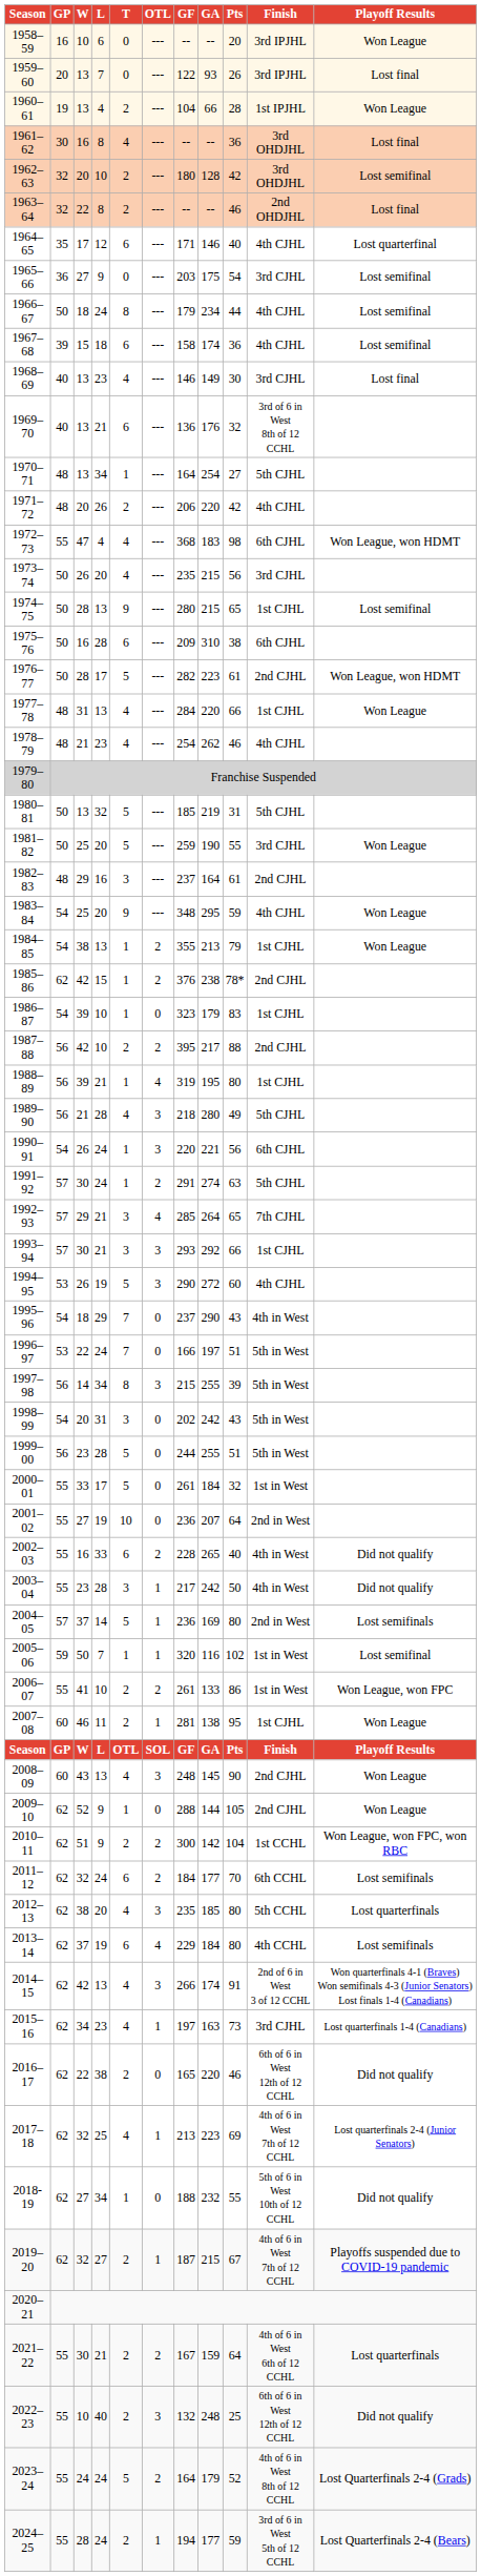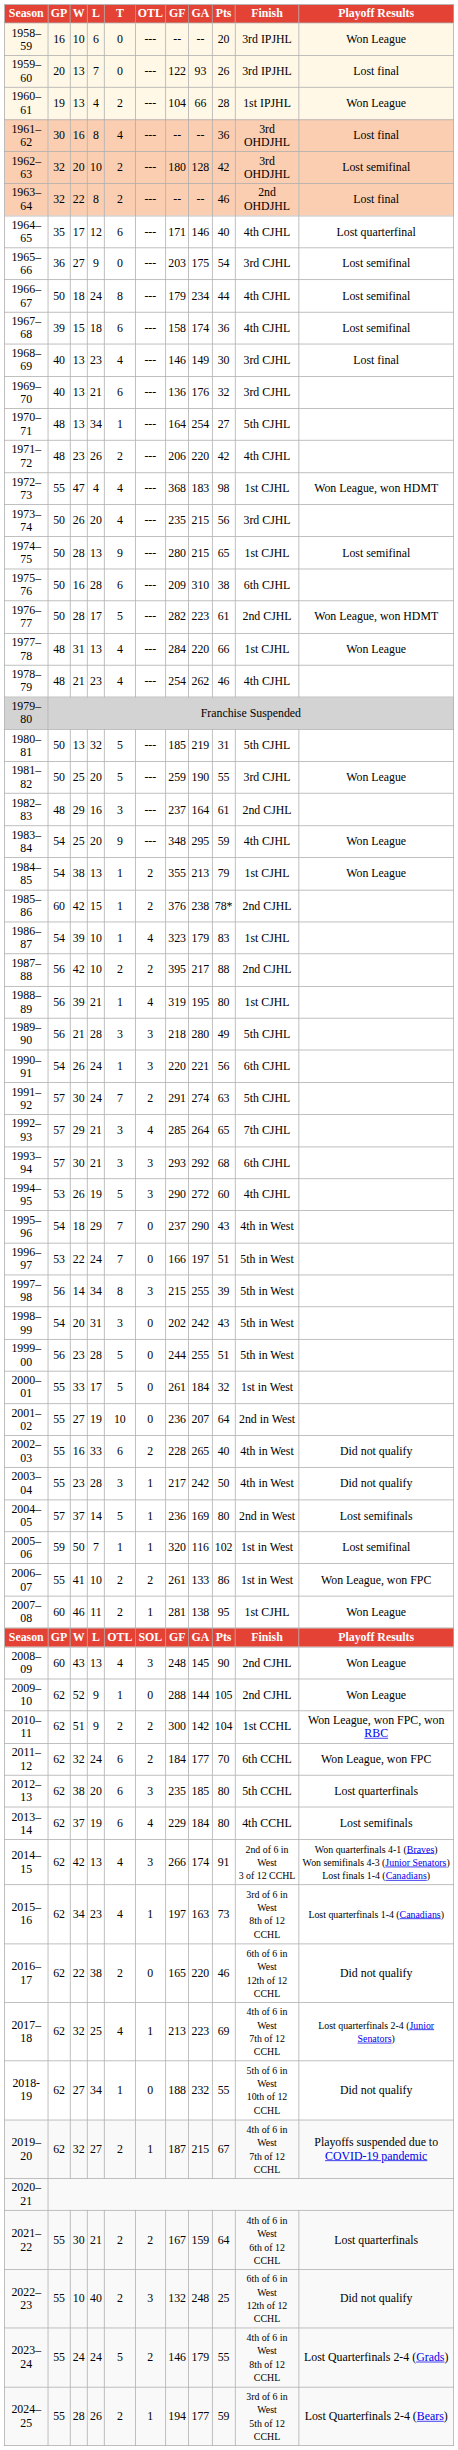1969–70 | Finish: 3rd of 6 in West 8th of 12 CCHL -> 3rd CJHL
1971–72 | W: 20 -> 23
1972–73 | Finish: 6th CJHL -> 1st CJHL
1985–86 | GP: 62 -> 60
1986–87 | OTL: 0 -> 4
1989–90 | T: 4 -> 3
1991–92 | T: 1 -> 7
1993–94 | Pts: 66 -> 68
1993–94 | Finish: 1st CJHL -> 6th CJHL
2011–12 | Playoff Results: Lost semifinals -> Won League, won FPC
2012–13 | T: 4 -> 6
2015–16 | Finish: 3rd CJHL -> 3rd of 6 in West 8th of 12 CCHL
2023–24 | GF: 164 -> 146
2023–24 | Pts: 52 -> 55
2024–25 | L: 24 -> 26
